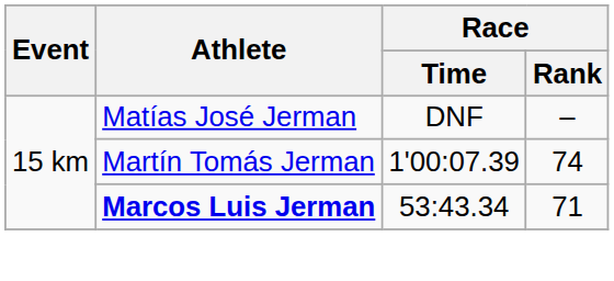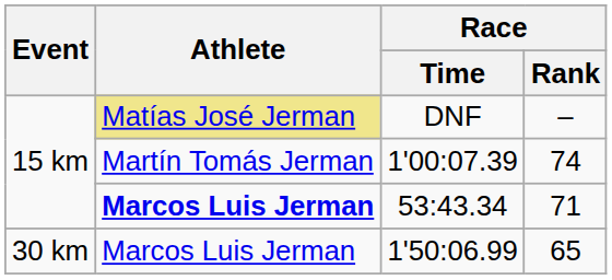DNF | Athlete: no background -> khaki background
+ row: 30 km | Marcos Luis Jerman | 1'50:06.99 | 65
